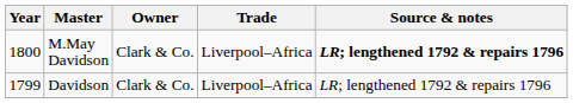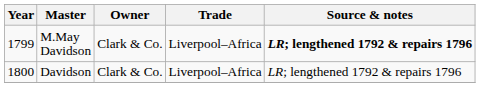M.May Davidson | Year: 1800 -> 1799
Davidson | Year: 1799 -> 1800
